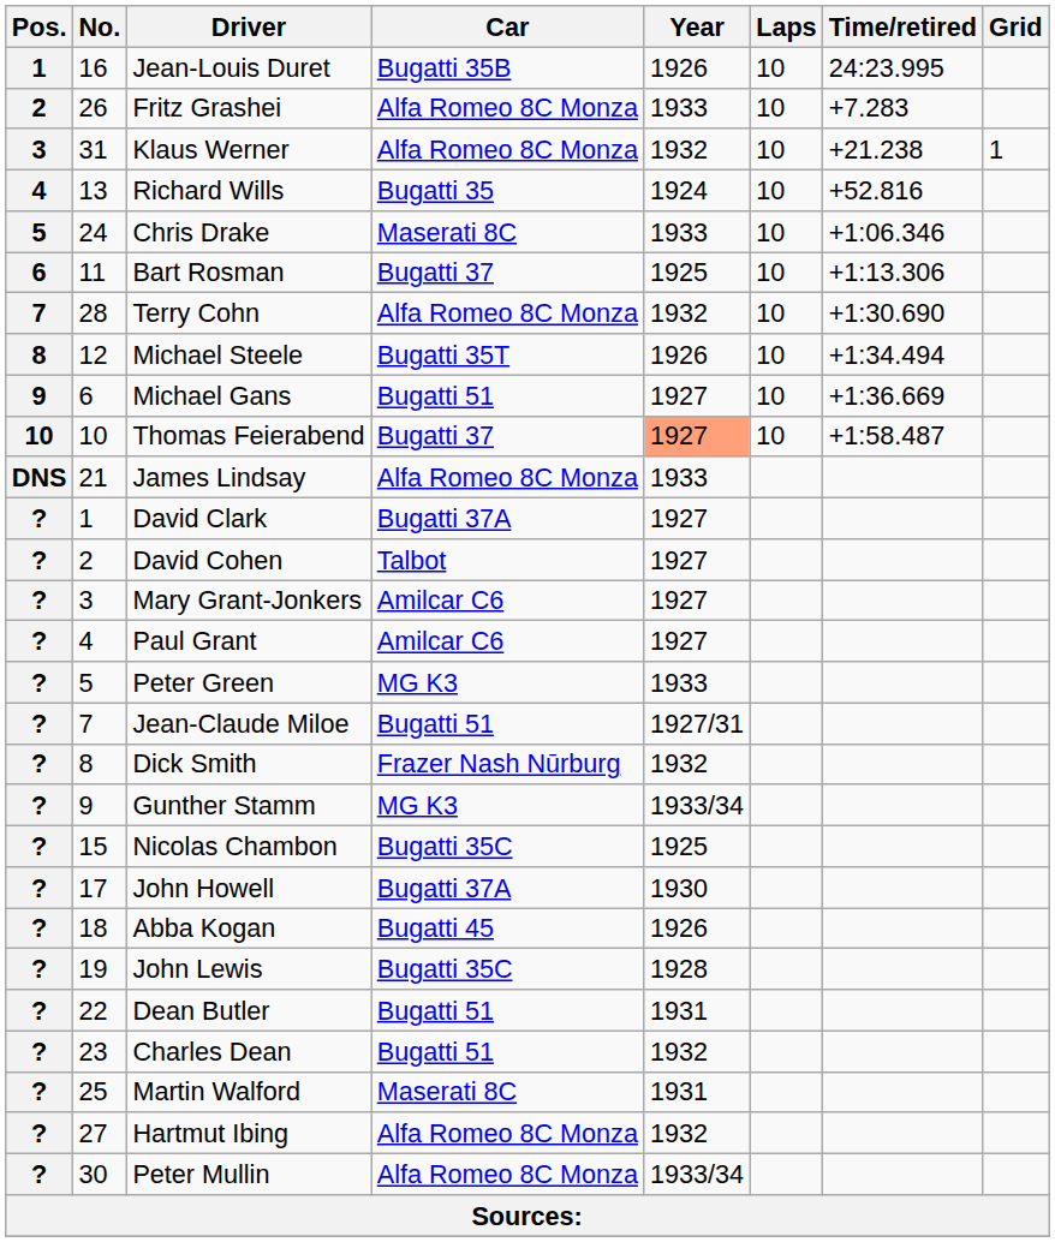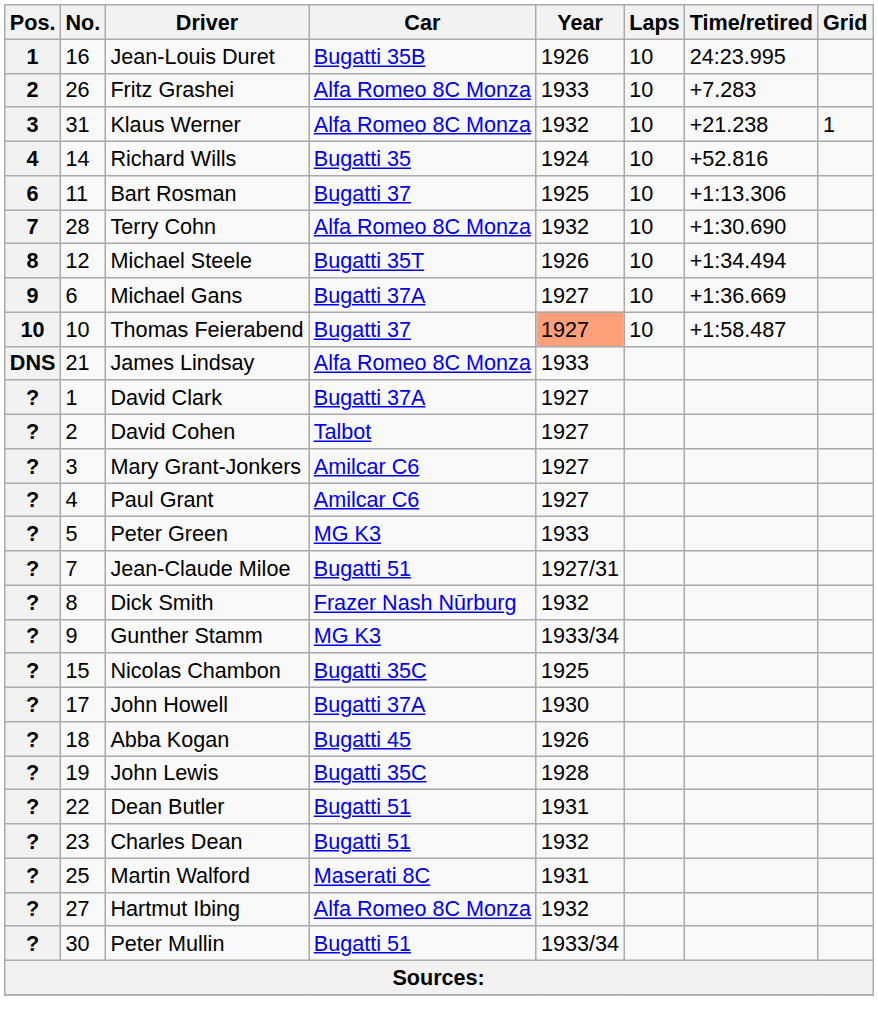Richard Wills | No.: 13 -> 14
- row: 5 | 24 | Chris Drake | Maserati 8C | 1933 | 10 | +1:06.346
Michael Gans | Car: Bugatti 51 -> Bugatti 37A
Peter Mullin | Car: Alfa Romeo 8C Monza -> Bugatti 51
